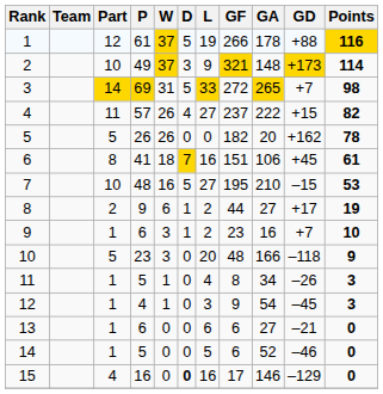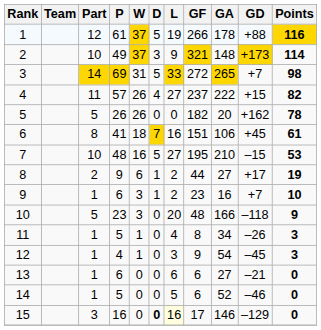15 | Part: 4 -> 3
15 | L: no background -> lightyellow background
